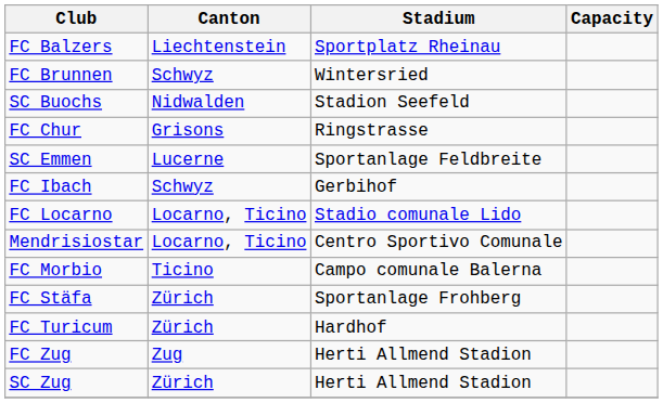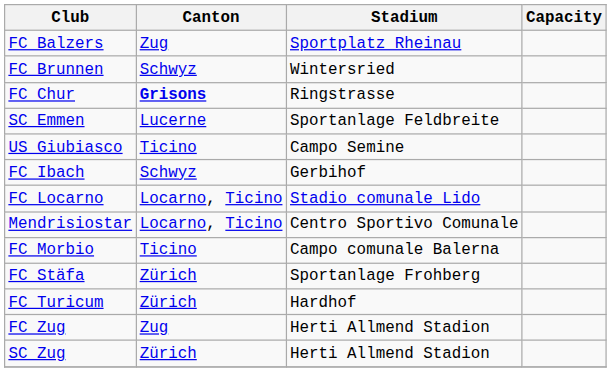FC Balzers | Canton: Liechtenstein -> Zug
- row: SC Buochs | Nidwalden | Stadion Seefeld
FC Chur | Canton: normal -> bold
+ row: US Giubiasco | Ticino | Campo Semine
